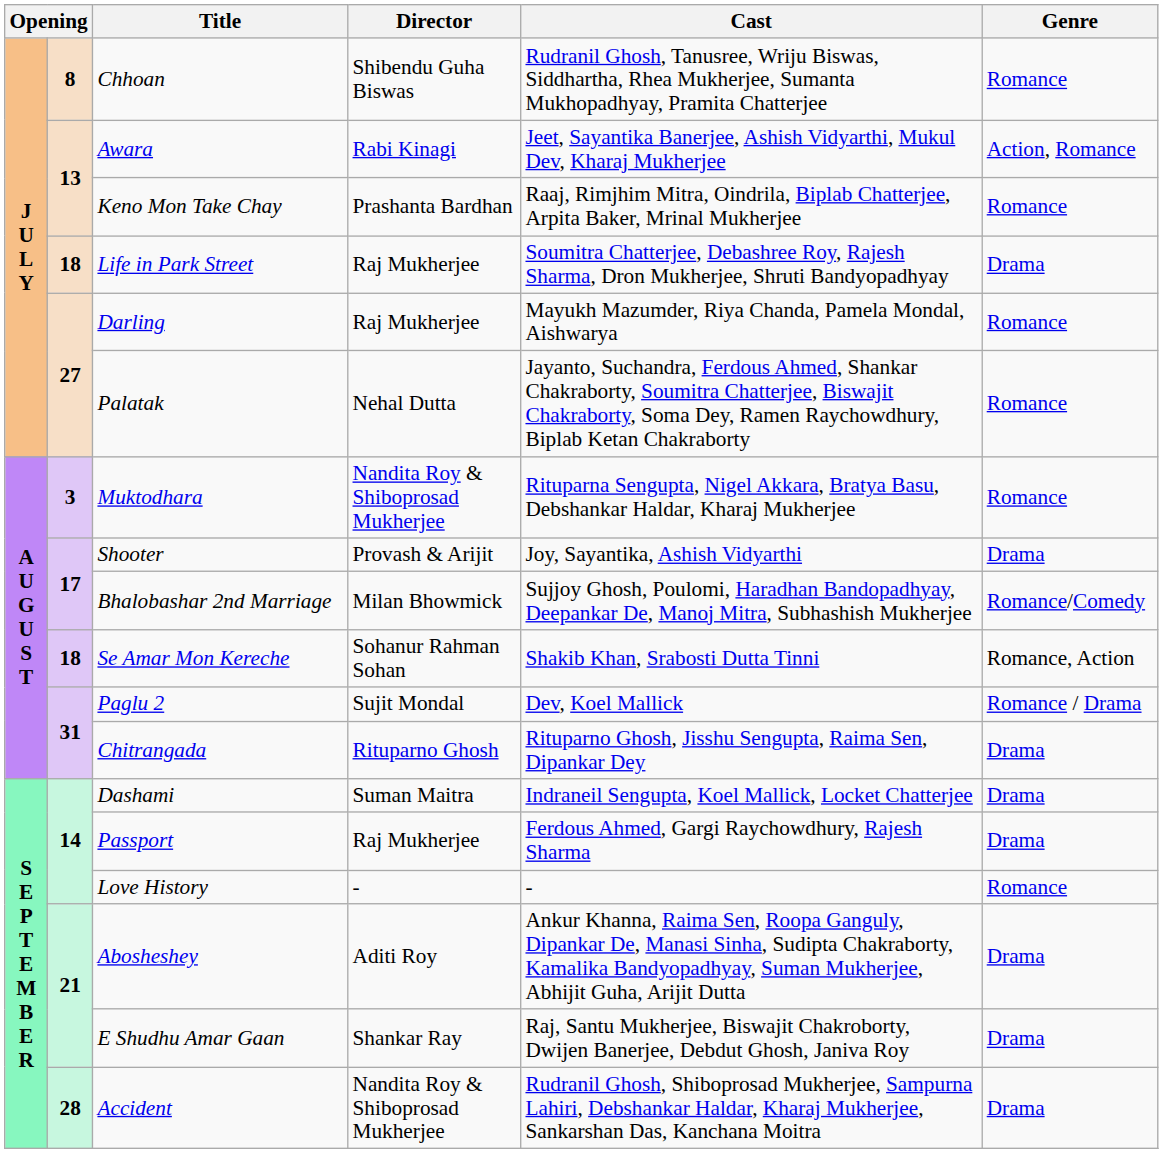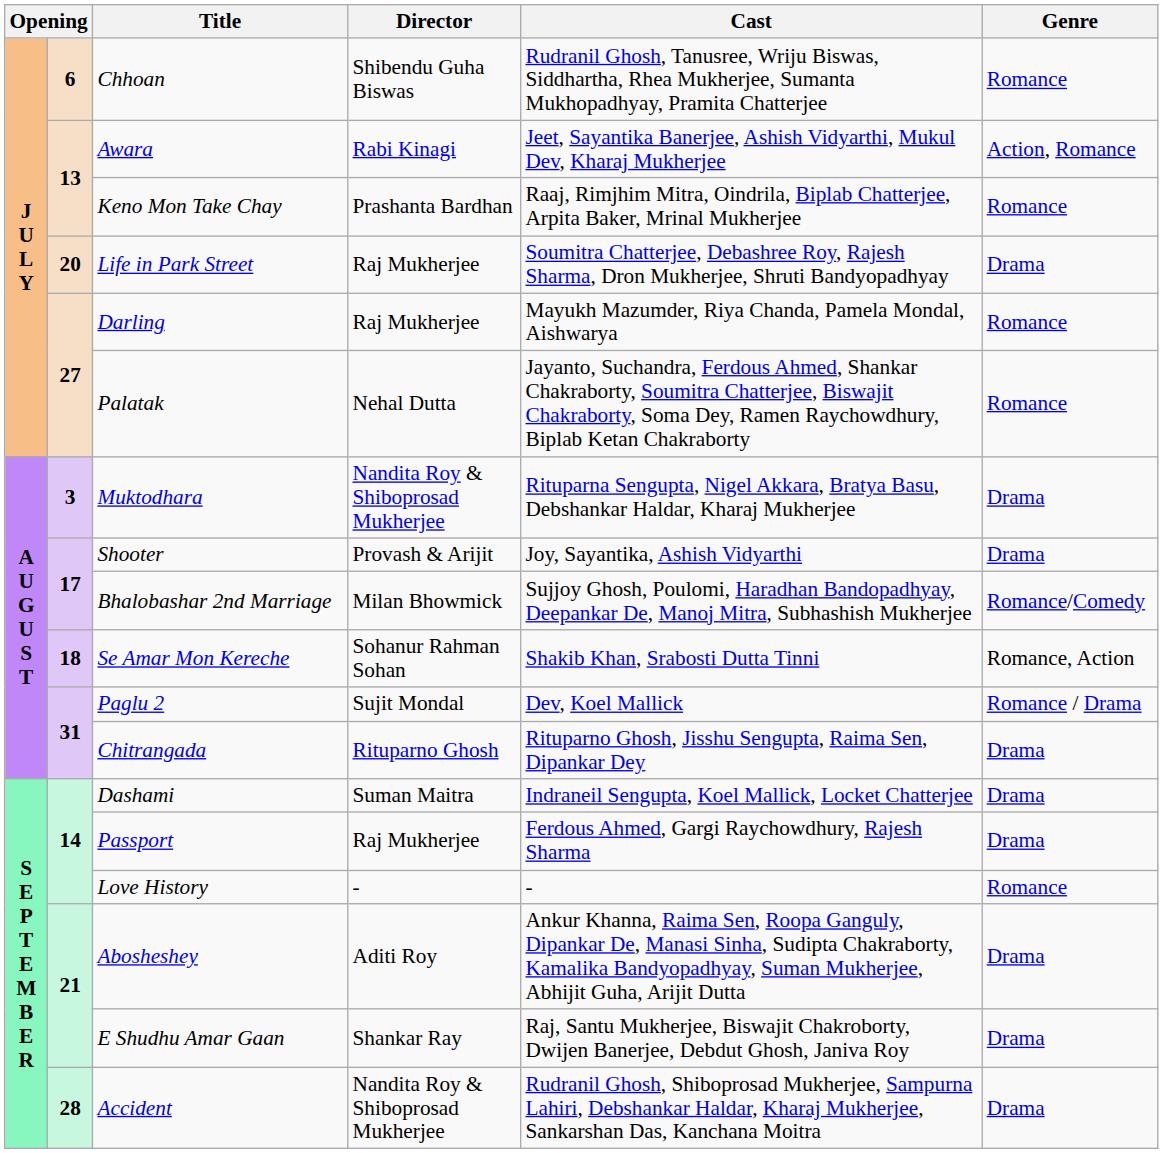Chhoan | column 2: 8 -> 6
Life in Park Street | column 2: 18 -> 20
Muktodhara | Genre: Romance -> Drama
